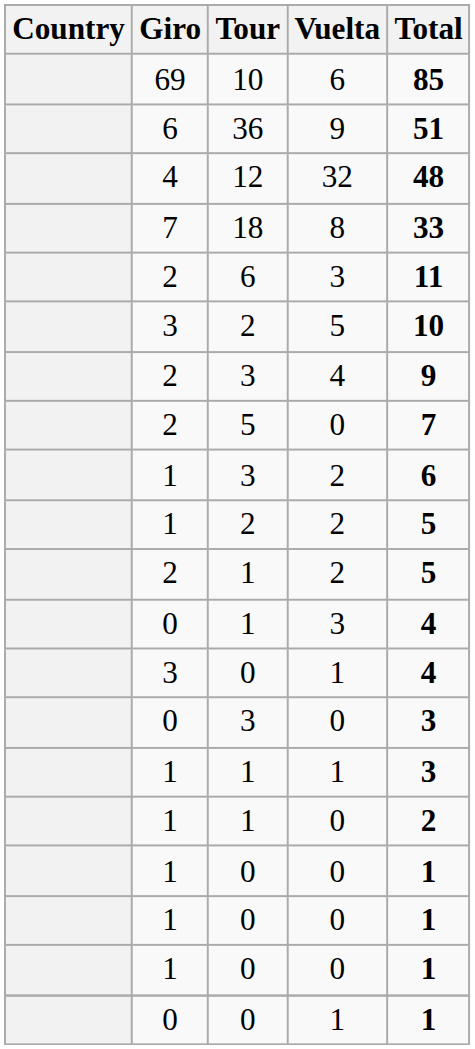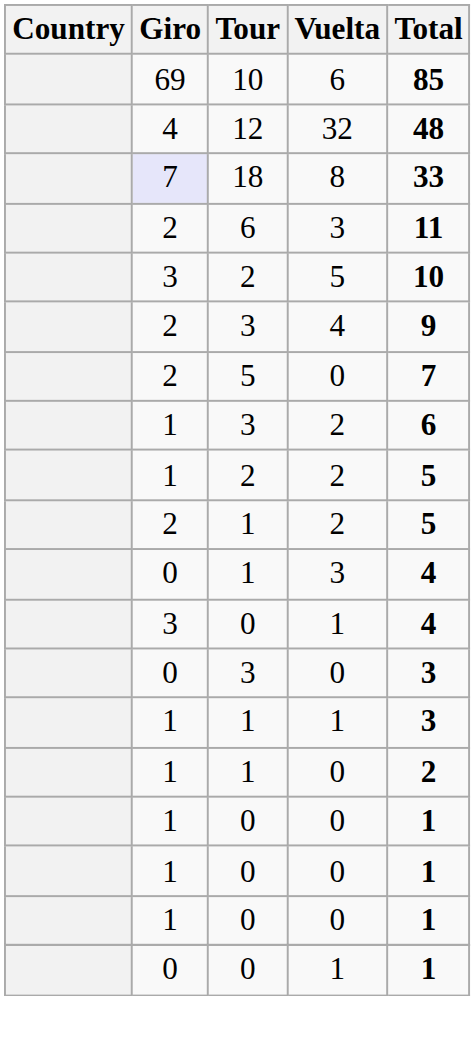- row: 6 | 36 | 9 | 51
18 | Giro: no background -> lavender background
